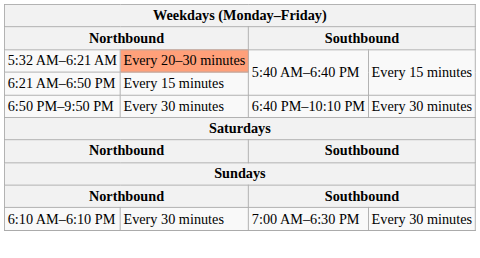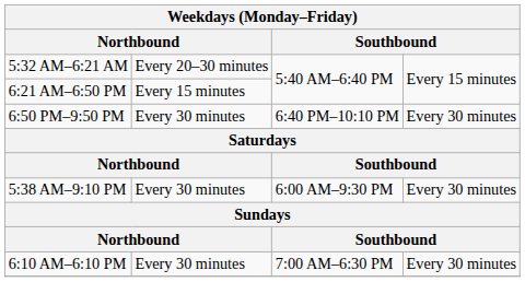5:32 AM–6:21 AM | column 2: lightsalmon background -> no background
+ row: 5:38 AM–9:10 PM | Every 30 minutes | 6:00 AM–9:30 PM | Every 30 minutes
